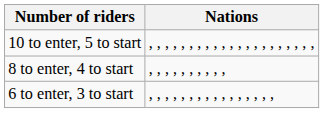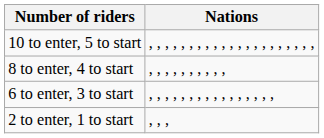+ row: 2 to enter, 1 to start | , , ,
